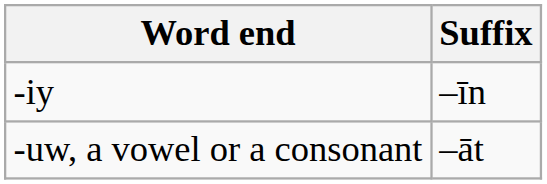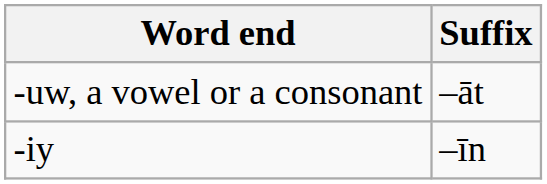rows swapped: -uw, a vowel or a consonant <-> -iy
